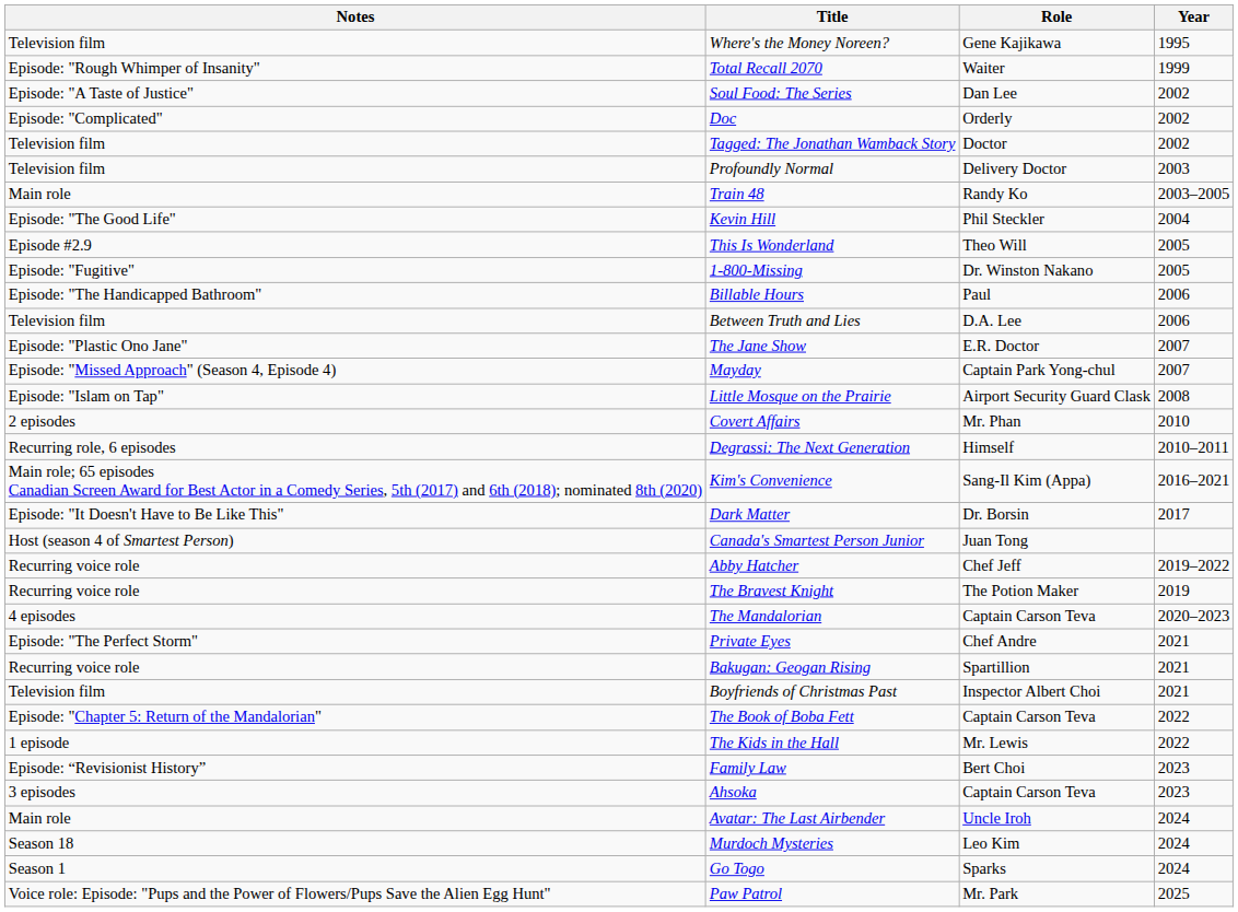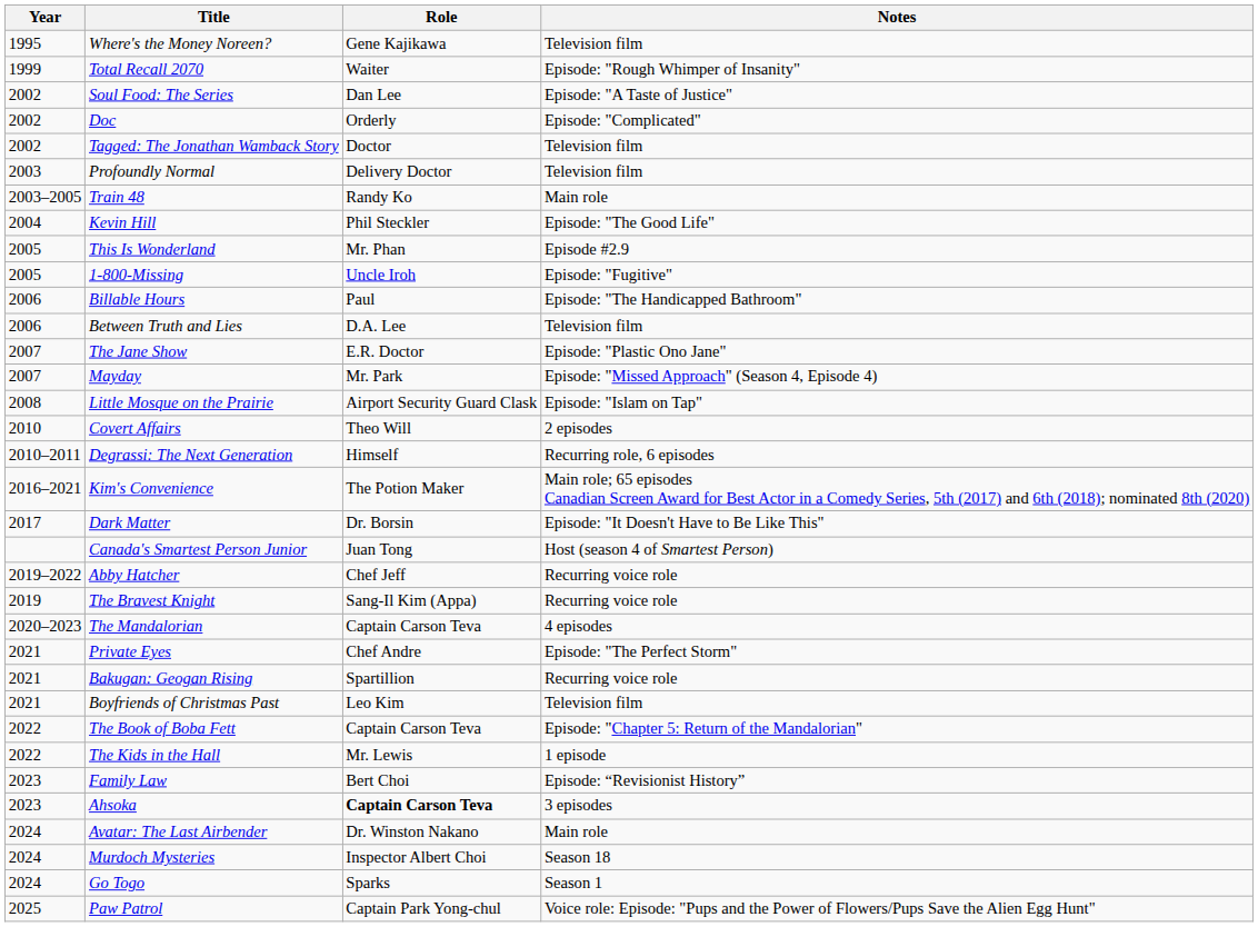columns swapped: Year <-> Notes
This Is Wonderland | Role: Theo Will -> Mr. Phan
1-800-Missing | Role: Dr. Winston Nakano -> Uncle Iroh
Mayday | Role: Captain Park Yong-chul -> Mr. Park
Covert Affairs | Role: Mr. Phan -> Theo Will
Kim's Convenience | Role: Sang-Il Kim (Appa) -> The Potion Maker
The Bravest Knight | Role: The Potion Maker -> Sang-Il Kim (Appa)
Boyfriends of Christmas Past | Role: Inspector Albert Choi -> Leo Kim
Ahsoka | Role: normal -> bold
Avatar: The Last Airbender | Role: Uncle Iroh -> Dr. Winston Nakano
Murdoch Mysteries | Role: Leo Kim -> Inspector Albert Choi
Paw Patrol | Role: Mr. Park -> Captain Park Yong-chul
